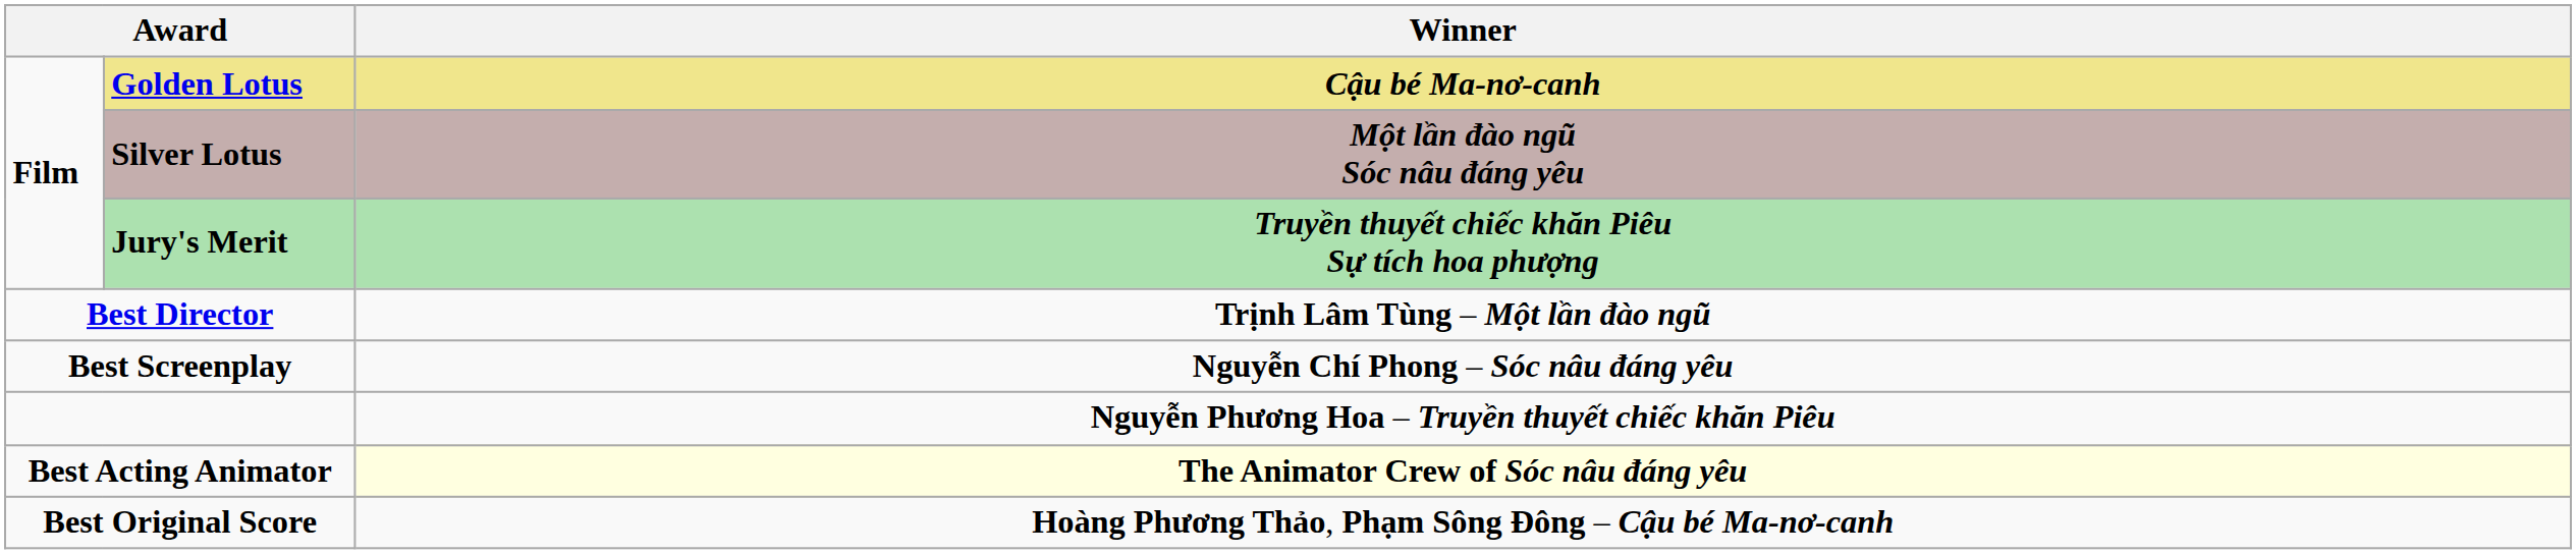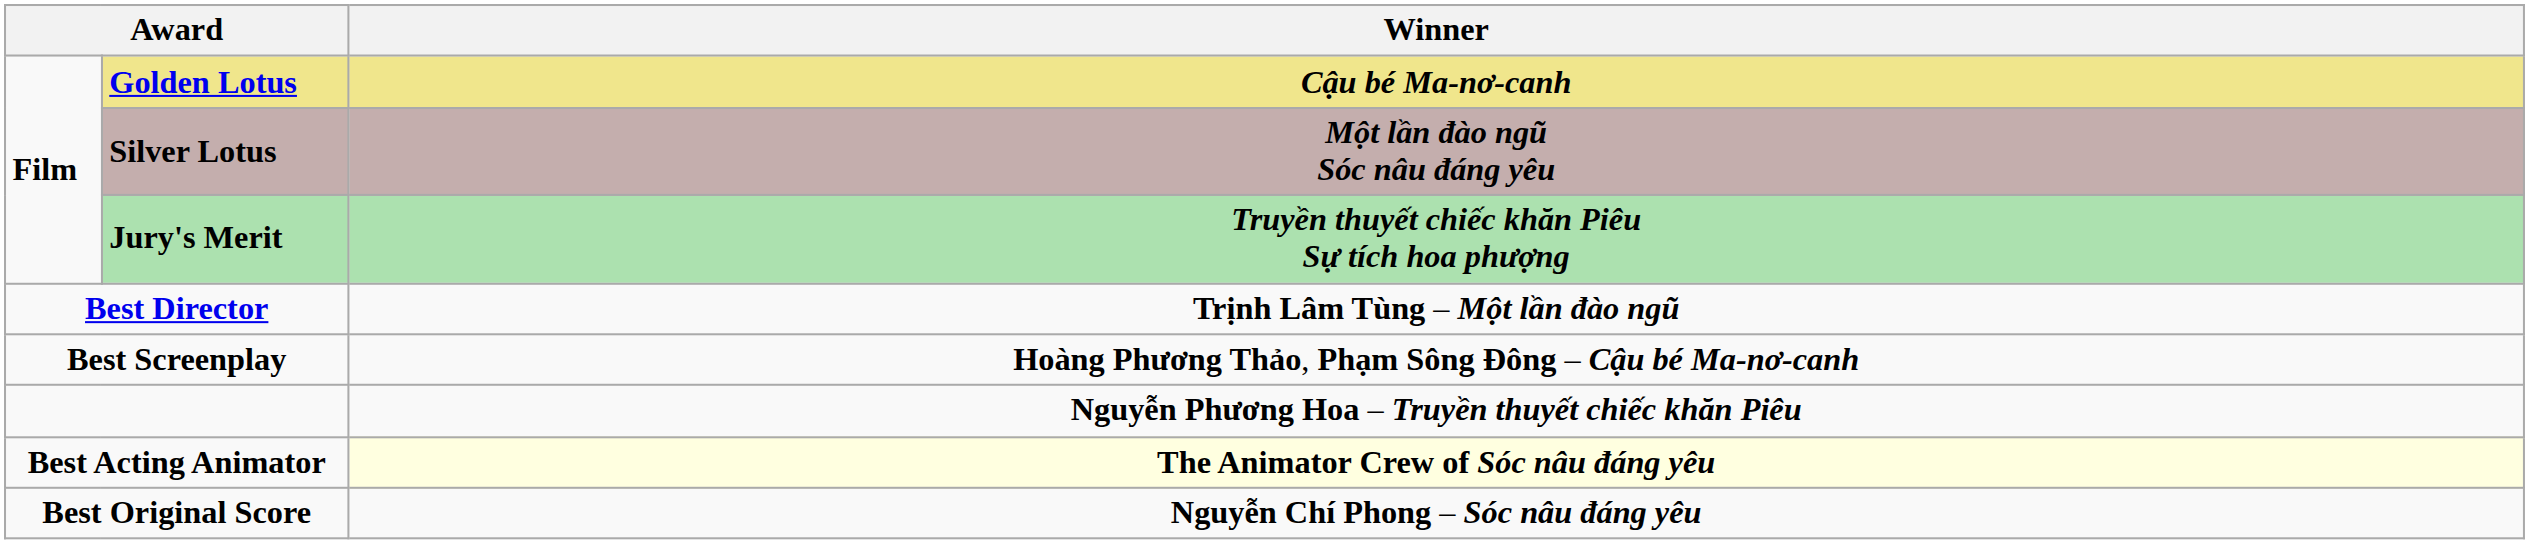Best Screenplay | Winner: Nguyễn Chí Phong – Sóc nâu đáng yêu -> Hoàng Phương Thảo, Phạm Sông Đông – Cậu bé Ma-nơ-canh
Best Original Score | Winner: Hoàng Phương Thảo, Phạm Sông Đông – Cậu bé Ma-nơ-canh -> Nguyễn Chí Phong – Sóc nâu đáng yêu
